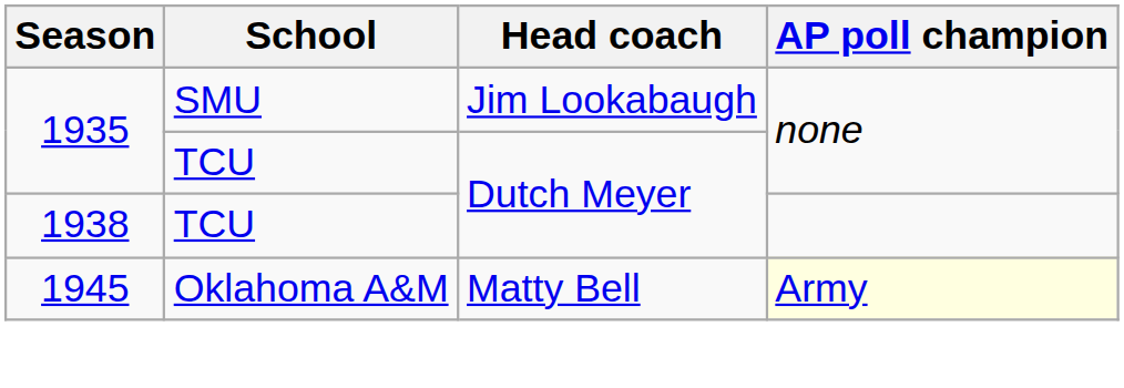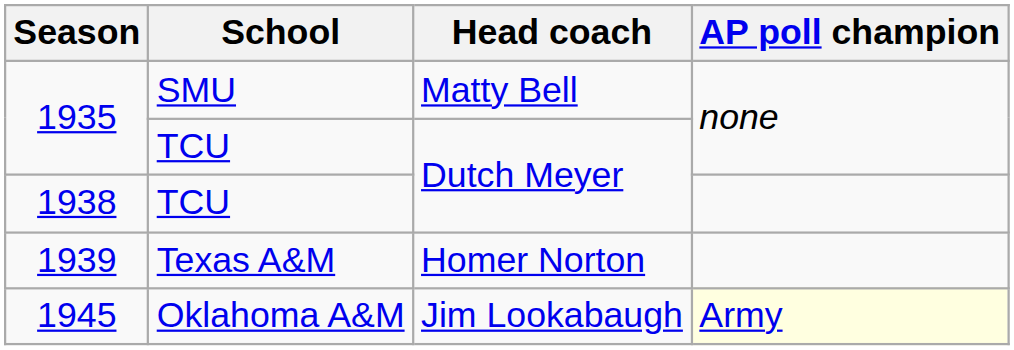1935 / SMU | Head coach: Jim Lookabaugh -> Matty Bell
+ row: 1939 | Texas A&M | Homer Norton
1945 | Head coach: Matty Bell -> Jim Lookabaugh
